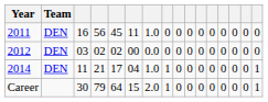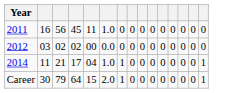- column: Team | DEN | DEN | DEN
